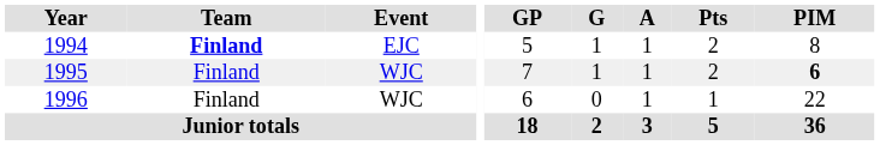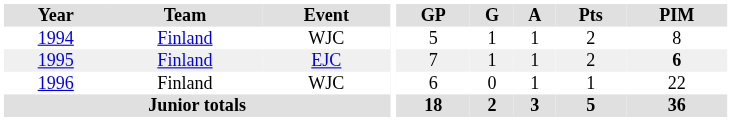1994 | Team: bold -> normal
1994 | Event: EJC -> WJC
1995 | Event: WJC -> EJC
